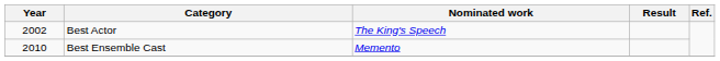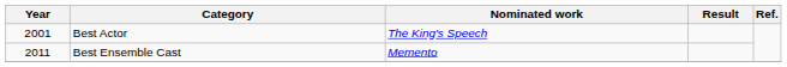Best Actor | Year: 2002 -> 2001
Best Ensemble Cast | Year: 2010 -> 2011
